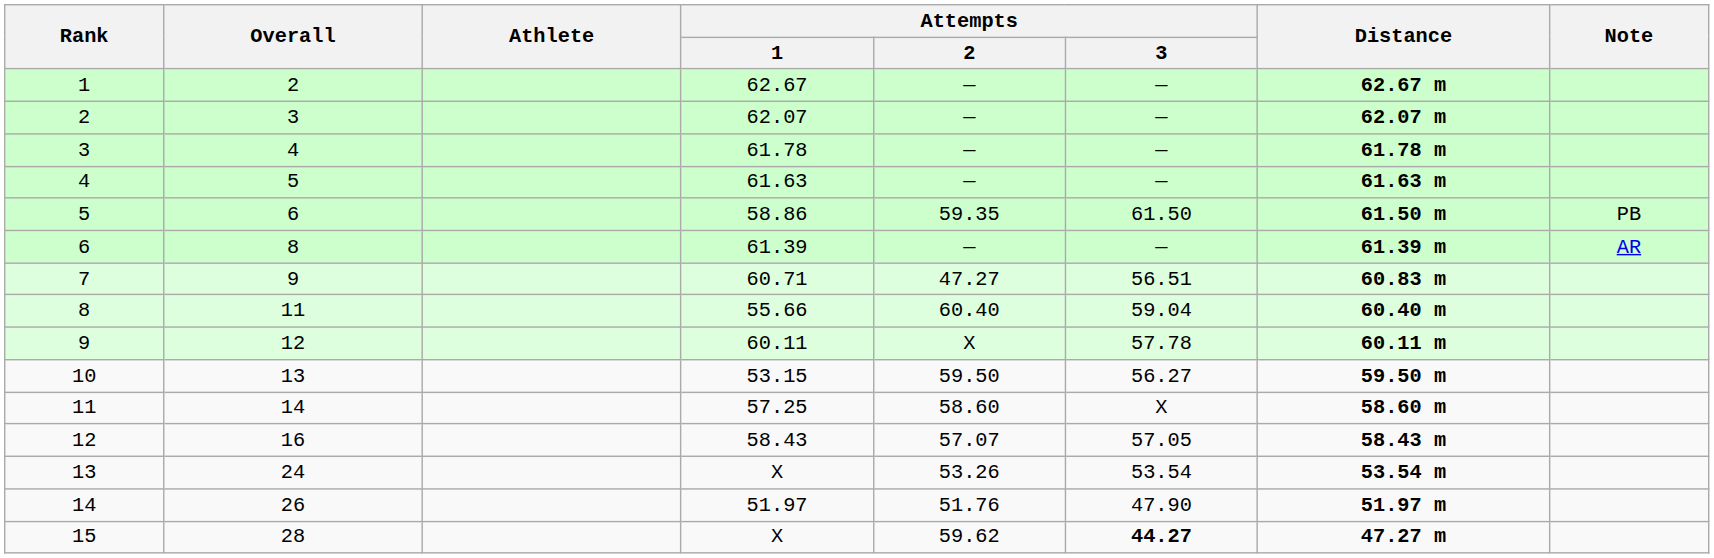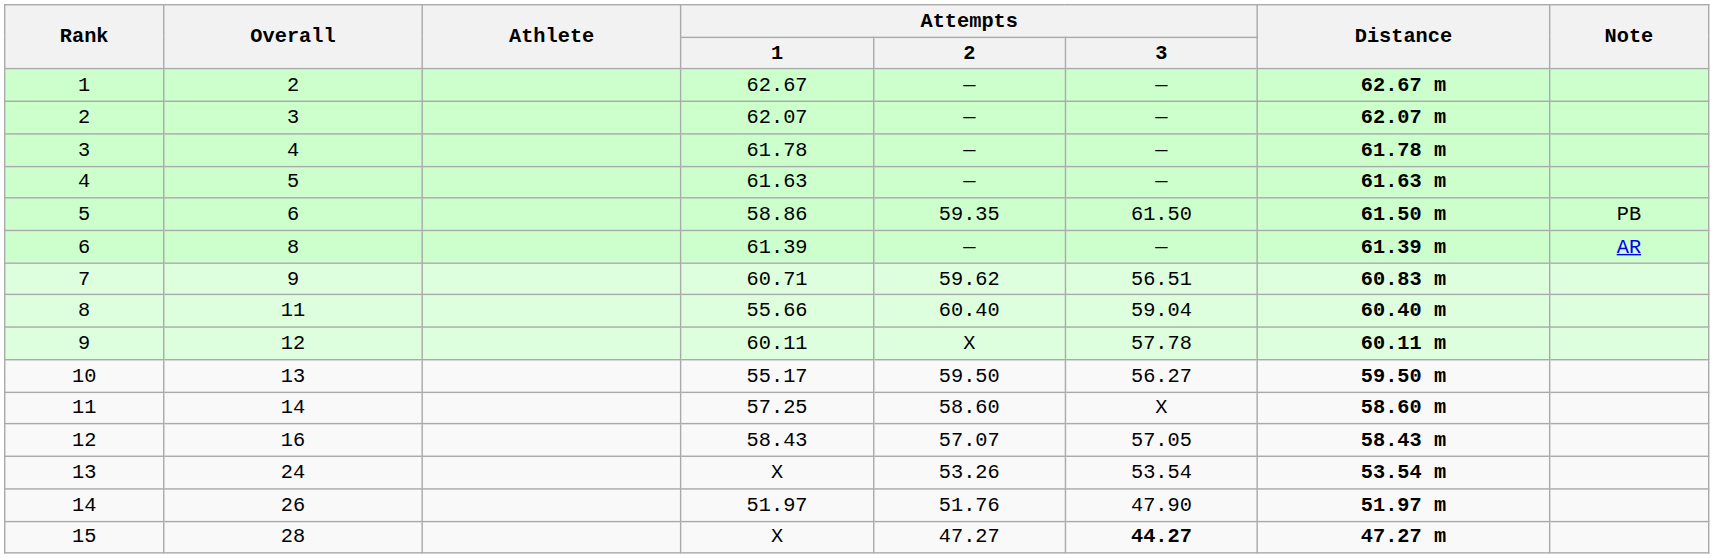7 | Attempts / 2: 47.27 -> 59.62
10 | Attempts / 1: 53.15 -> 55.17
15 | Attempts / 2: 59.62 -> 47.27
